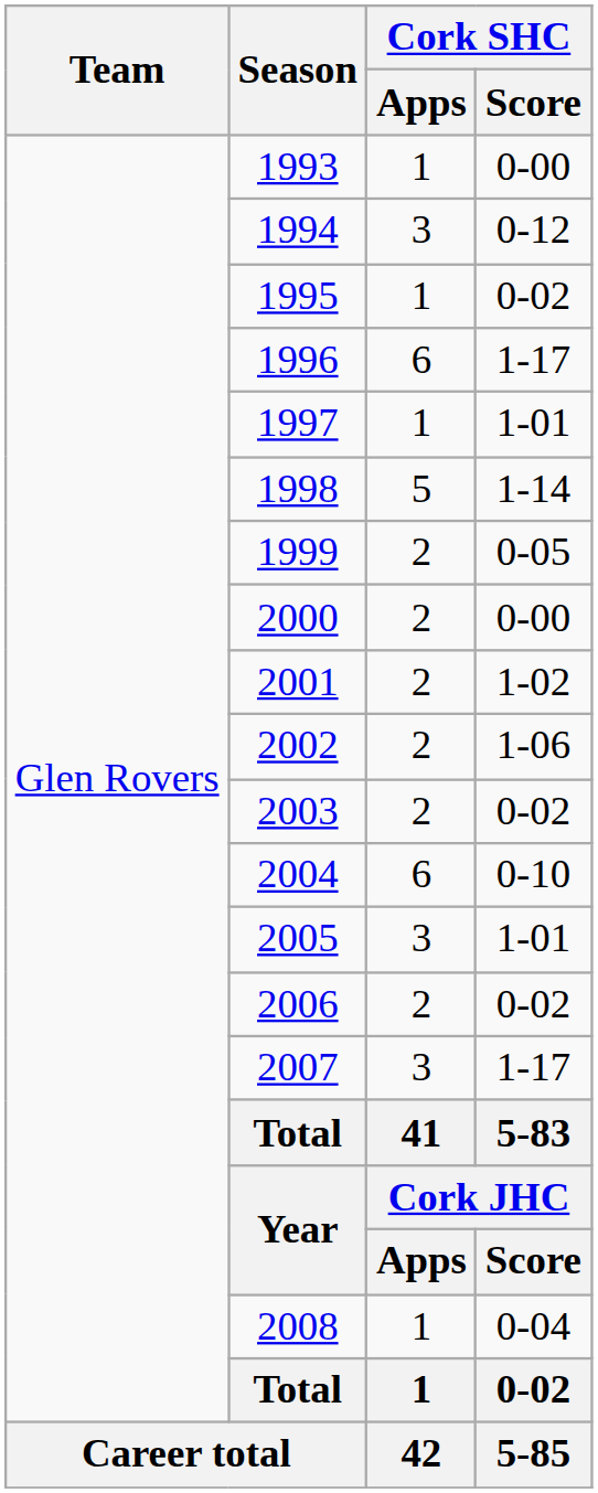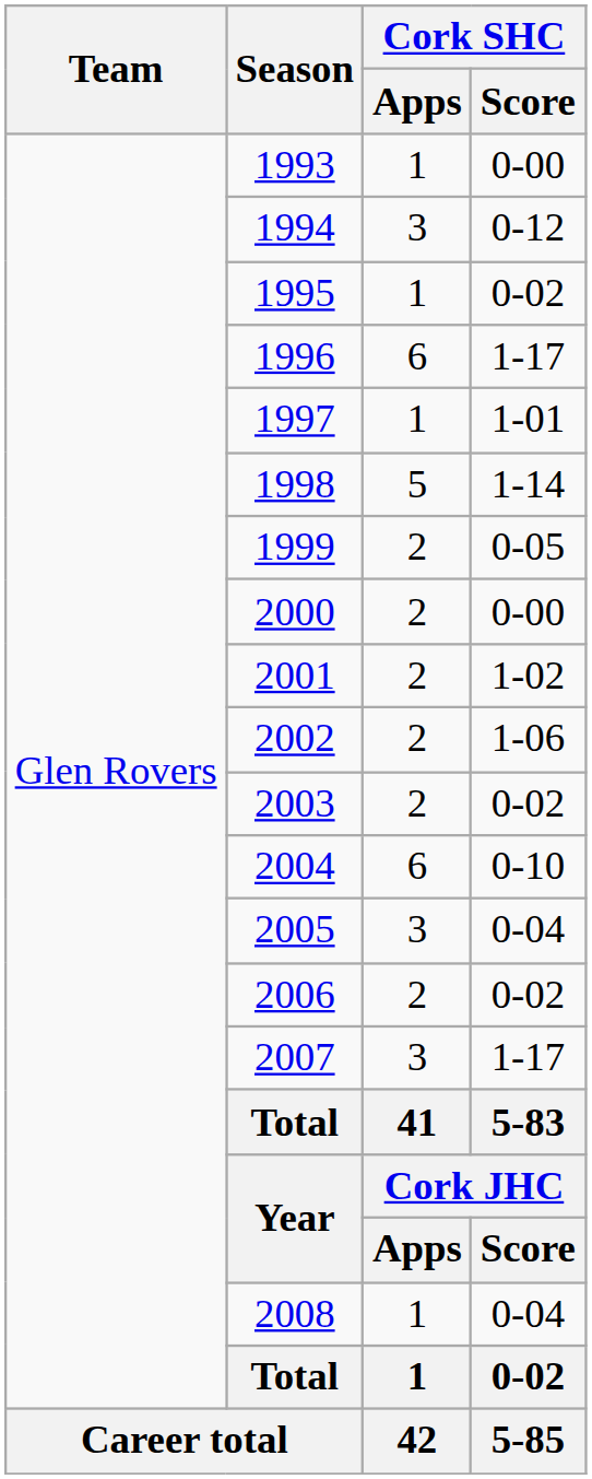2005 | Cork SHC / Score: 1-01 -> 0-04
